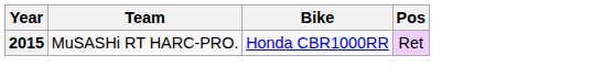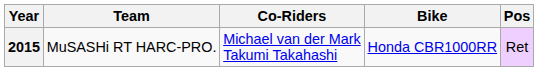+ column: Co-Riders | Michael van der Mark Takumi Takahashi
